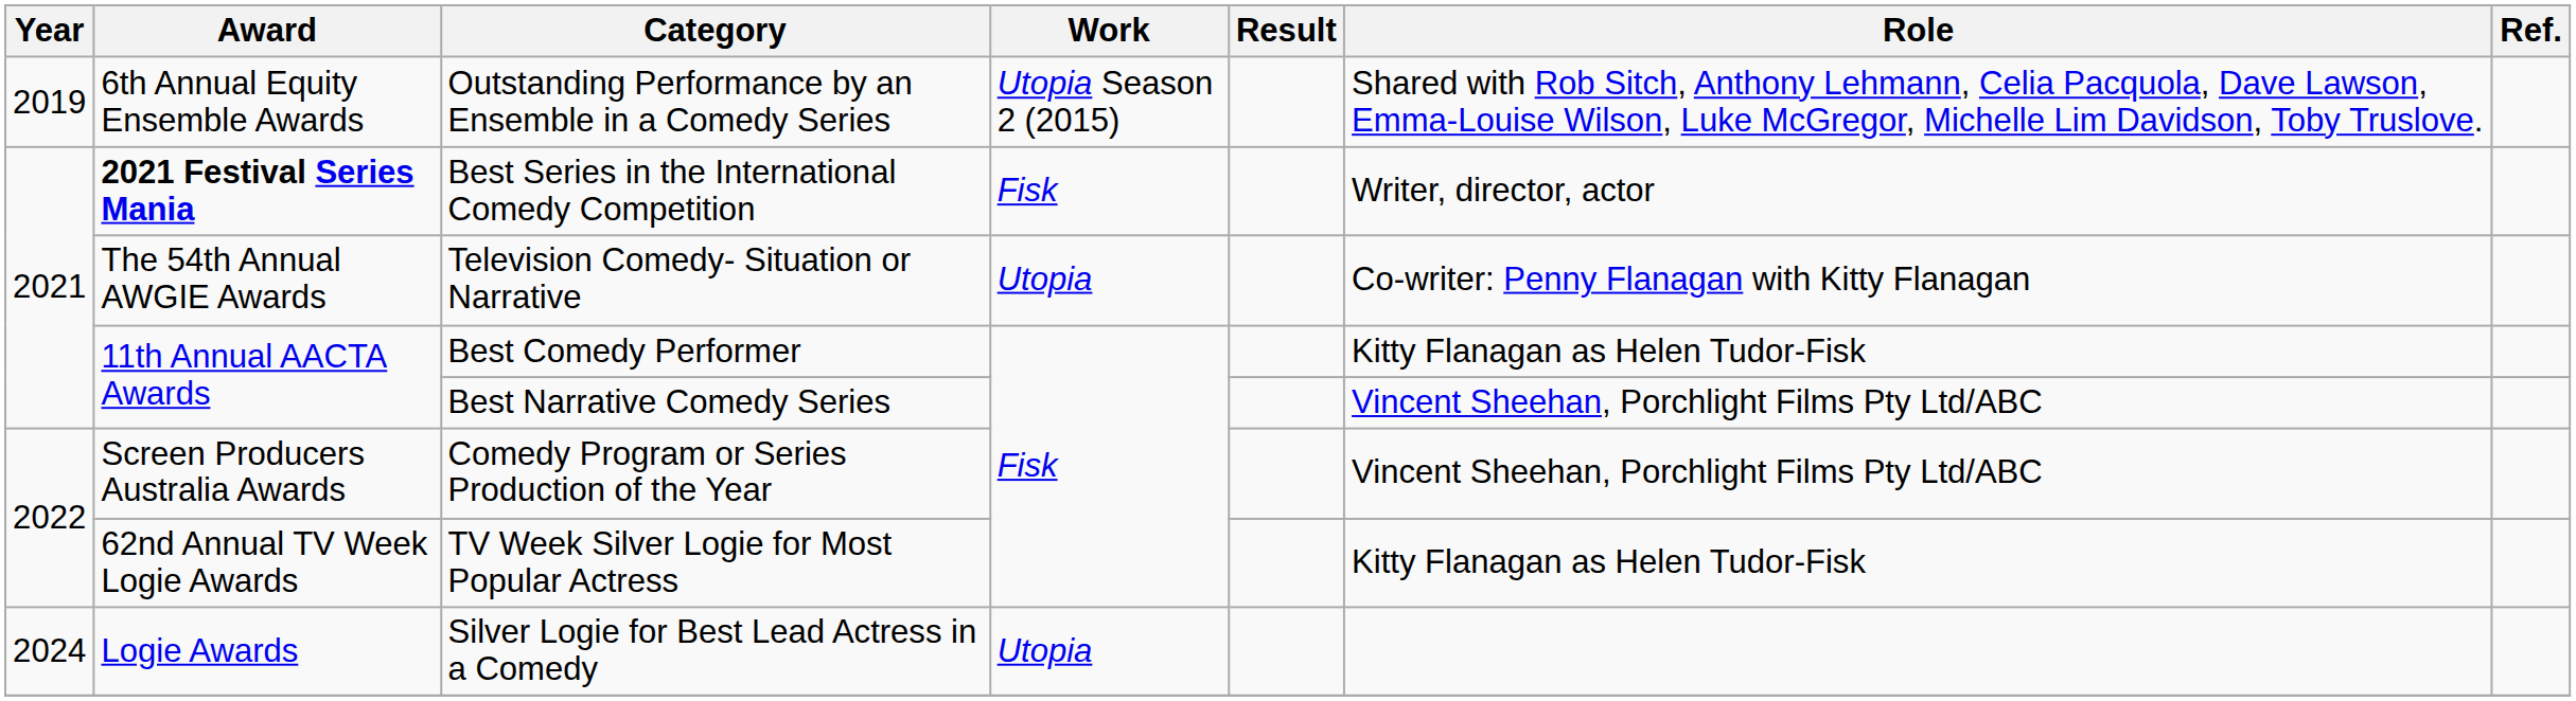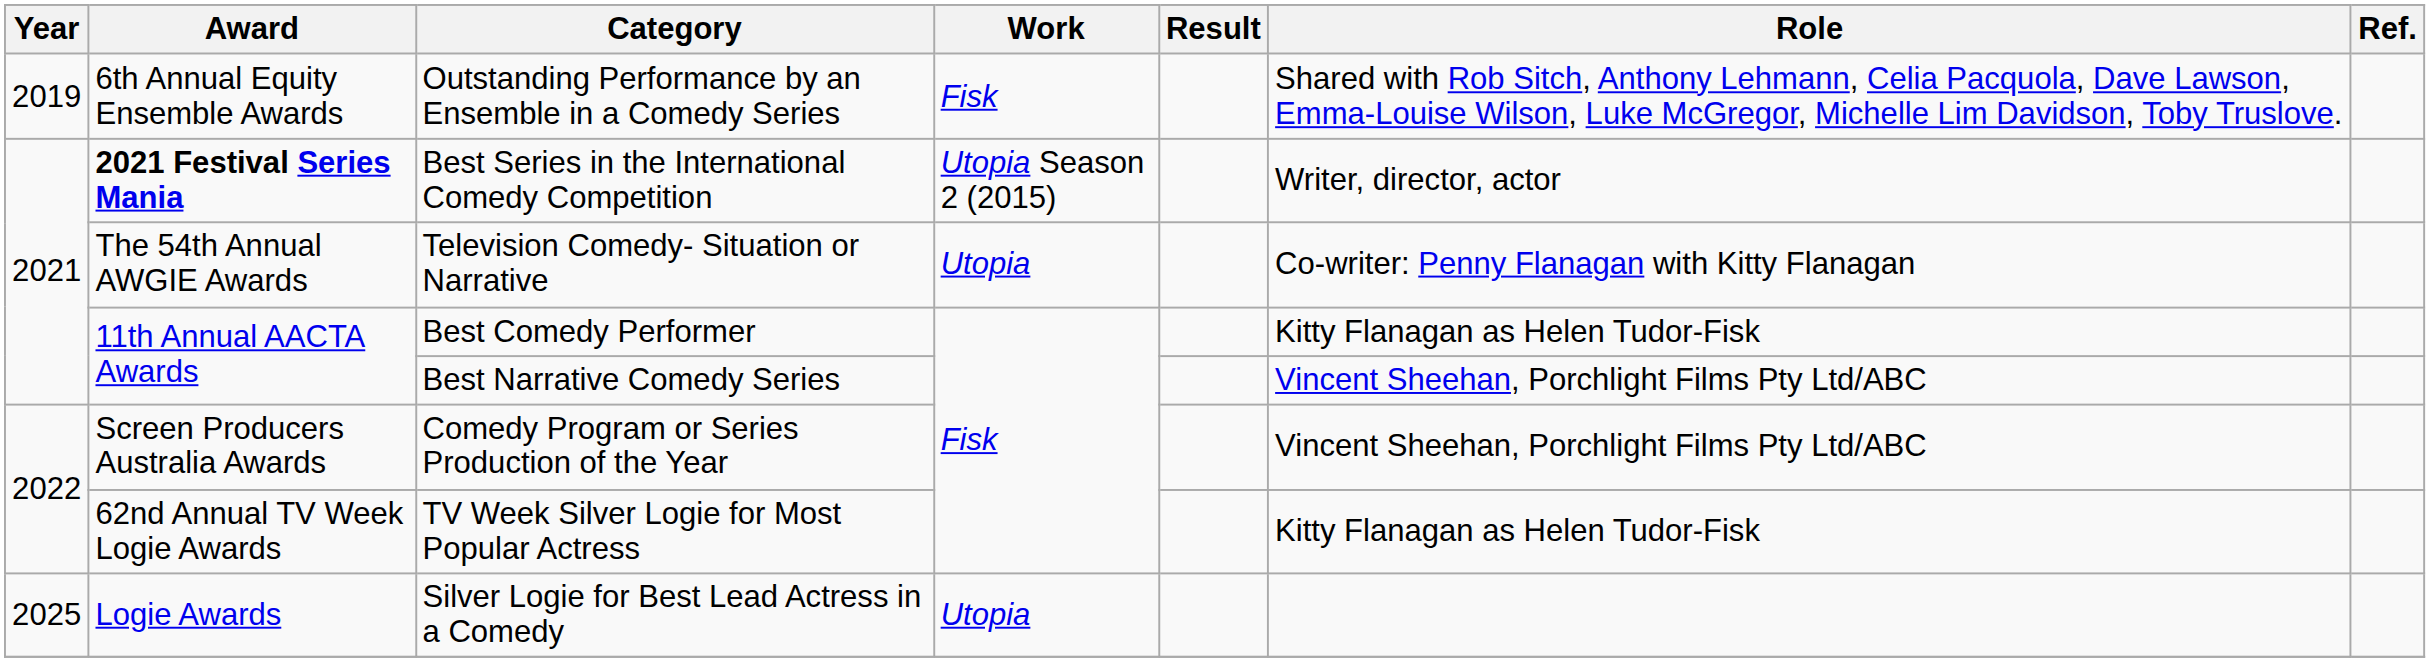Outstanding Performance by an Ensemble in a Comedy Series | Work: Utopia Season 2 (2015) -> Fisk
Best Series in the International Comedy Competition | Work: Fisk -> Utopia Season 2 (2015)
Silver Logie for Best Lead Actress in a Comedy | Year: 2024 -> 2025
